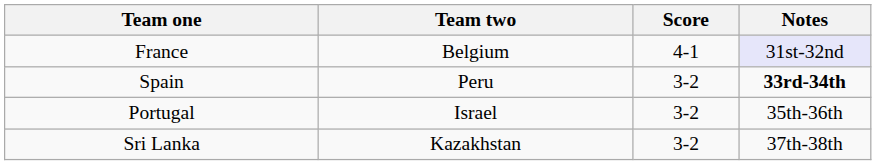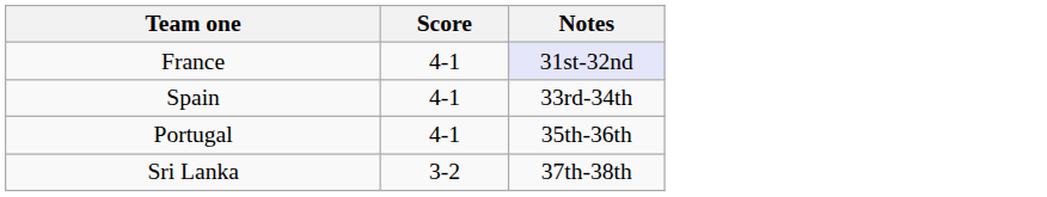- column: Team two | Belgium | Peru | Israel | Kazakhstan
Spain | Score: 3-2 -> 4-1
Spain | Notes: bold -> normal
Portugal | Score: 3-2 -> 4-1
